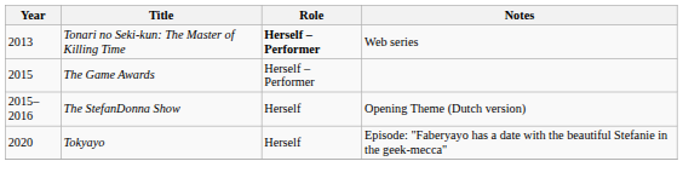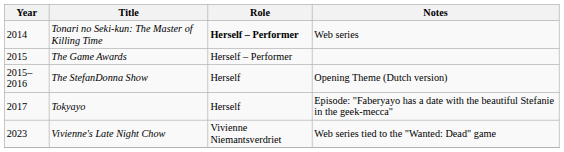Tonari no Seki-kun: The Master of Killing Time | Year: 2013 -> 2014
Tokyayo | Year: 2020 -> 2017
+ row: 2023 | Vivienne's Late Night Chow | Vivienne Niemantsverdriet | Web series tied to the "Wanted: Dead" game
